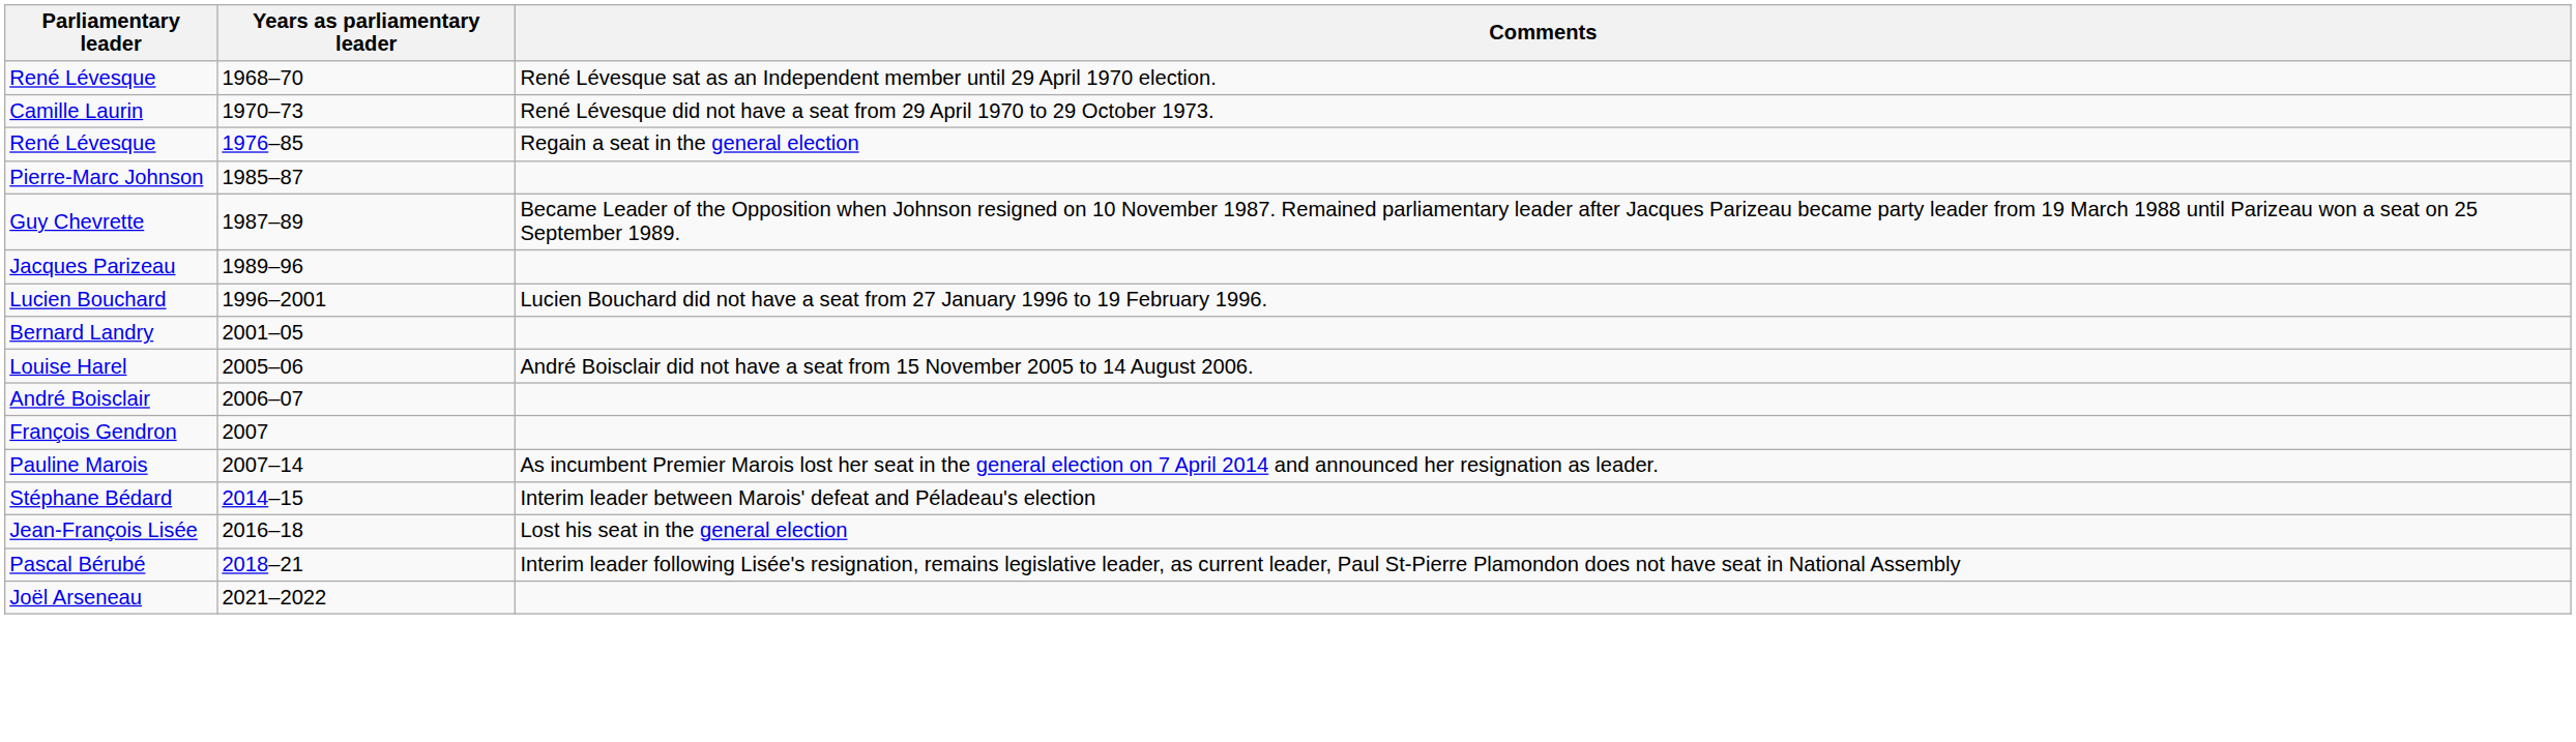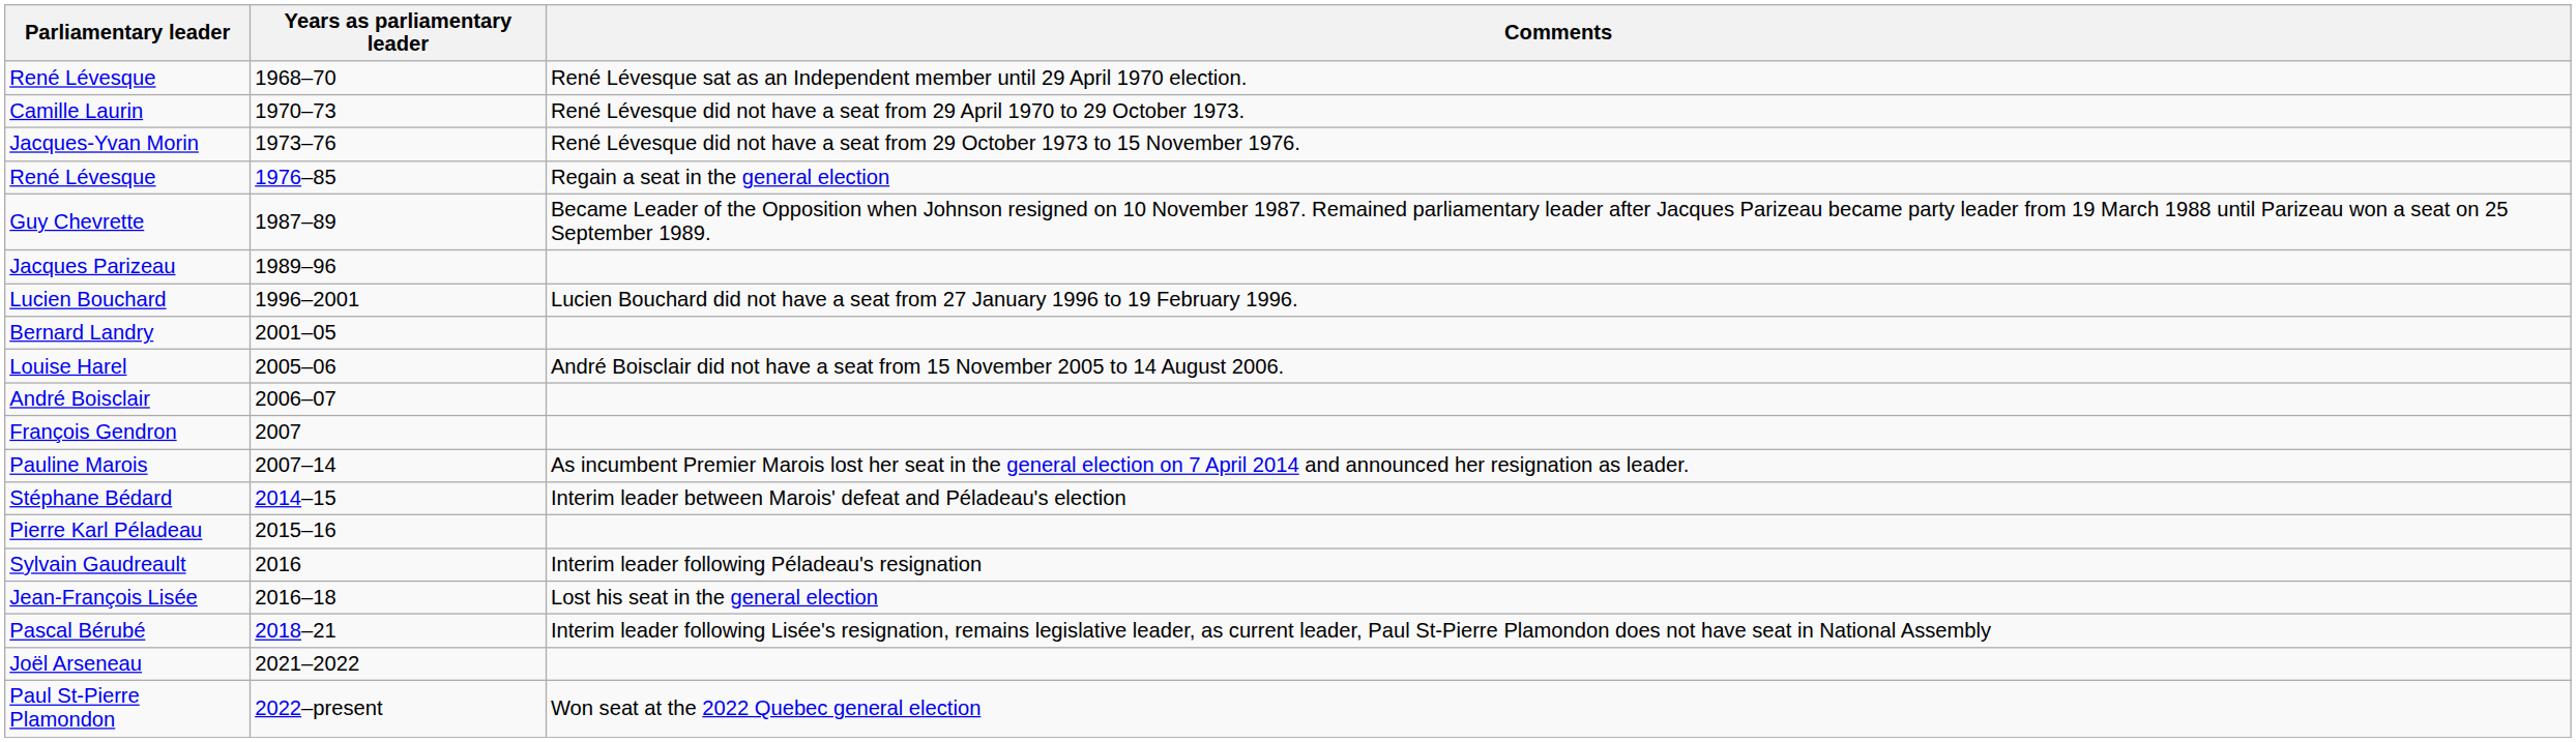+ row: Jacques-Yvan Morin | 1973–76 | René Lévesque did not have a seat from 29 October 1973 to 15 November 1976.
- row: Pierre-Marc Johnson | 1985–87
+ row: Pierre Karl Péladeau | 2015–16
+ row: Sylvain Gaudreault | 2016 | Interim leader following Péladeau's resignation
+ row: Paul St-Pierre Plamondon | 2022–present | Won seat at the 2022 Quebec general election
